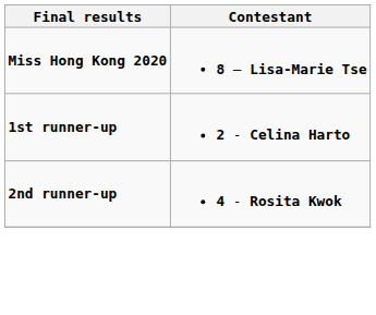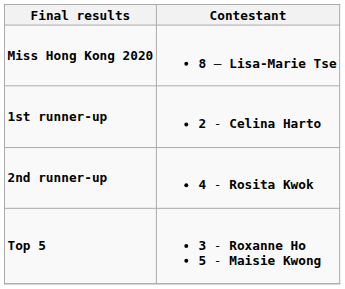+ row: Top 5 | 3 - Roxanne Ho 5 - Maisie Kwong
